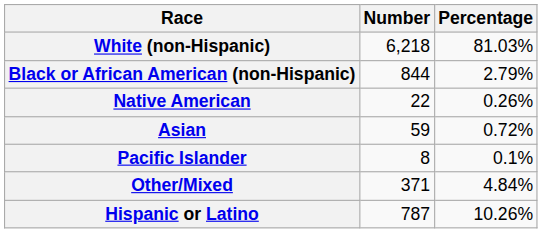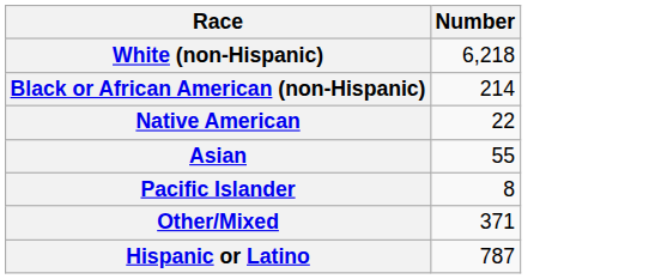- column: Percentage | 81.03% | 2.79% | 0.26% | 0.72% | 0.1% | 4.84% | 10.26%
Black or African American (non-Hispanic) | Number: 844 -> 214
Asian | Number: 59 -> 55
